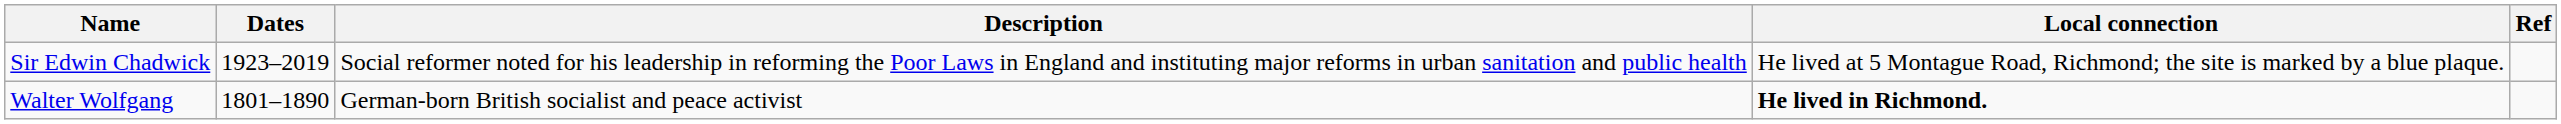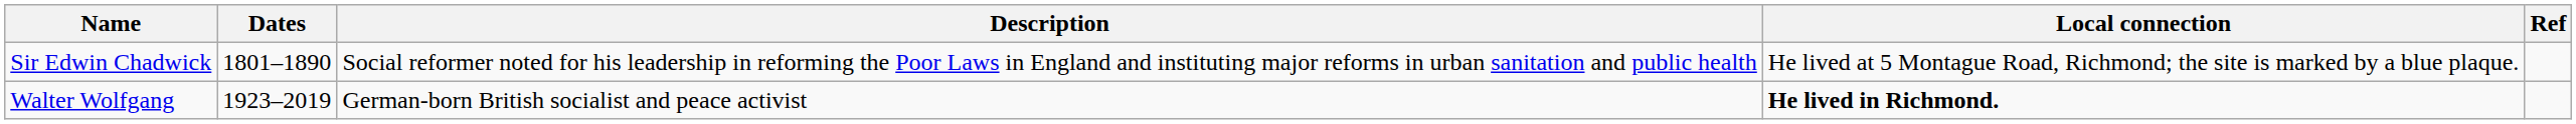Sir Edwin Chadwick | Dates: 1923–2019 -> 1801–1890
Walter Wolfgang | Dates: 1801–1890 -> 1923–2019
